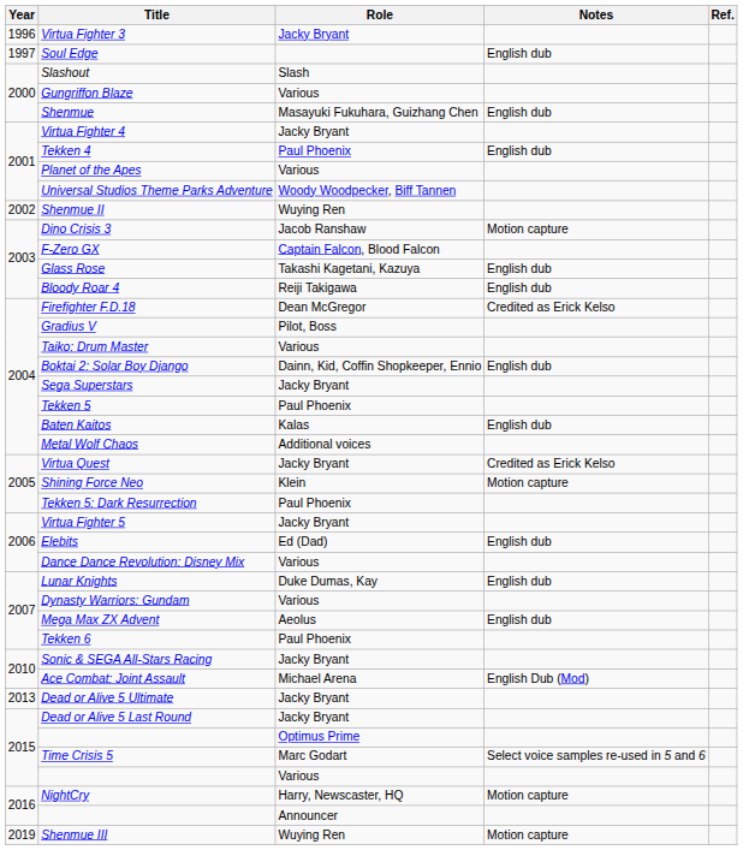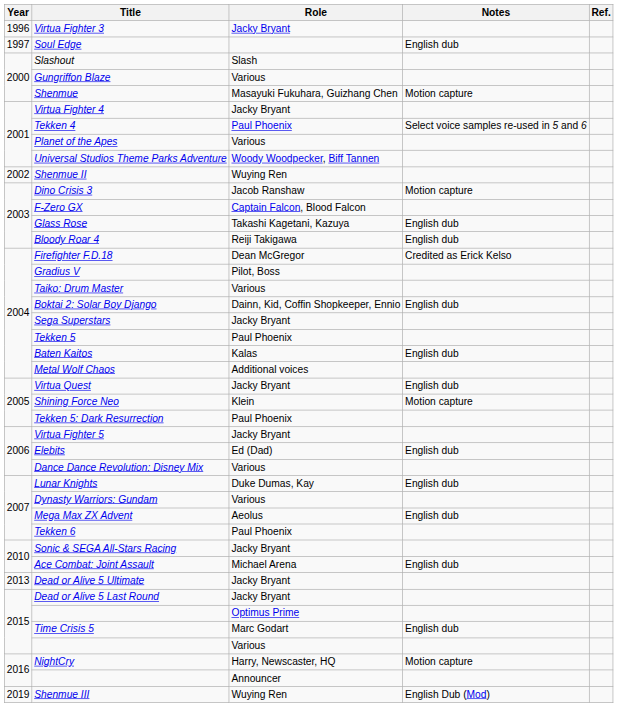Shenmue | Notes: English dub -> Motion capture
Tekken 4 | Notes: English dub -> Select voice samples re-used in 5 and 6
Virtua Quest | Notes: Credited as Erick Kelso -> English dub
Ace Combat: Joint Assault | Notes: English Dub (Mod) -> English dub
Time Crisis 5 | Notes: Select voice samples re-used in 5 and 6 -> English dub
Shenmue III | Notes: Motion capture -> English Dub (Mod)
